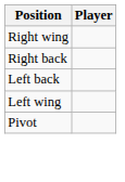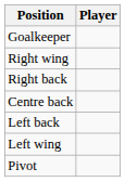+ row: Goalkeeper
+ row: Centre back
